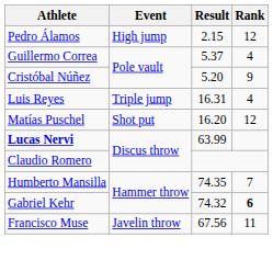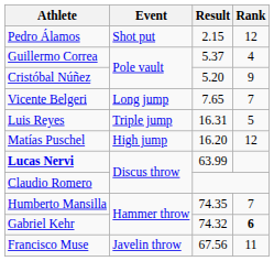Pedro Álamos | Event: High jump -> Shot put
+ row: Vicente Belgeri | Long jump | 7.65 | 7
Luis Reyes | Rank: 4 -> 5
Matías Puschel | Event: Shot put -> High jump
